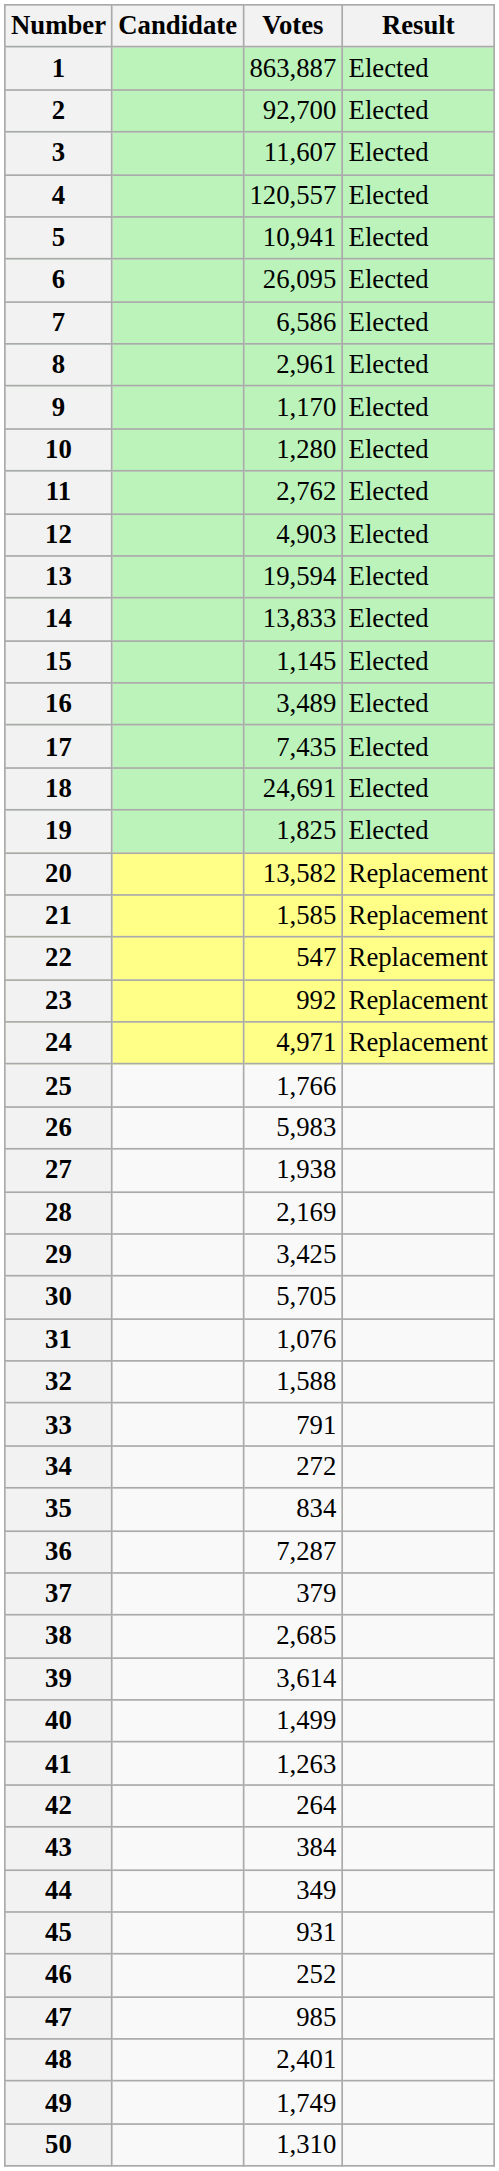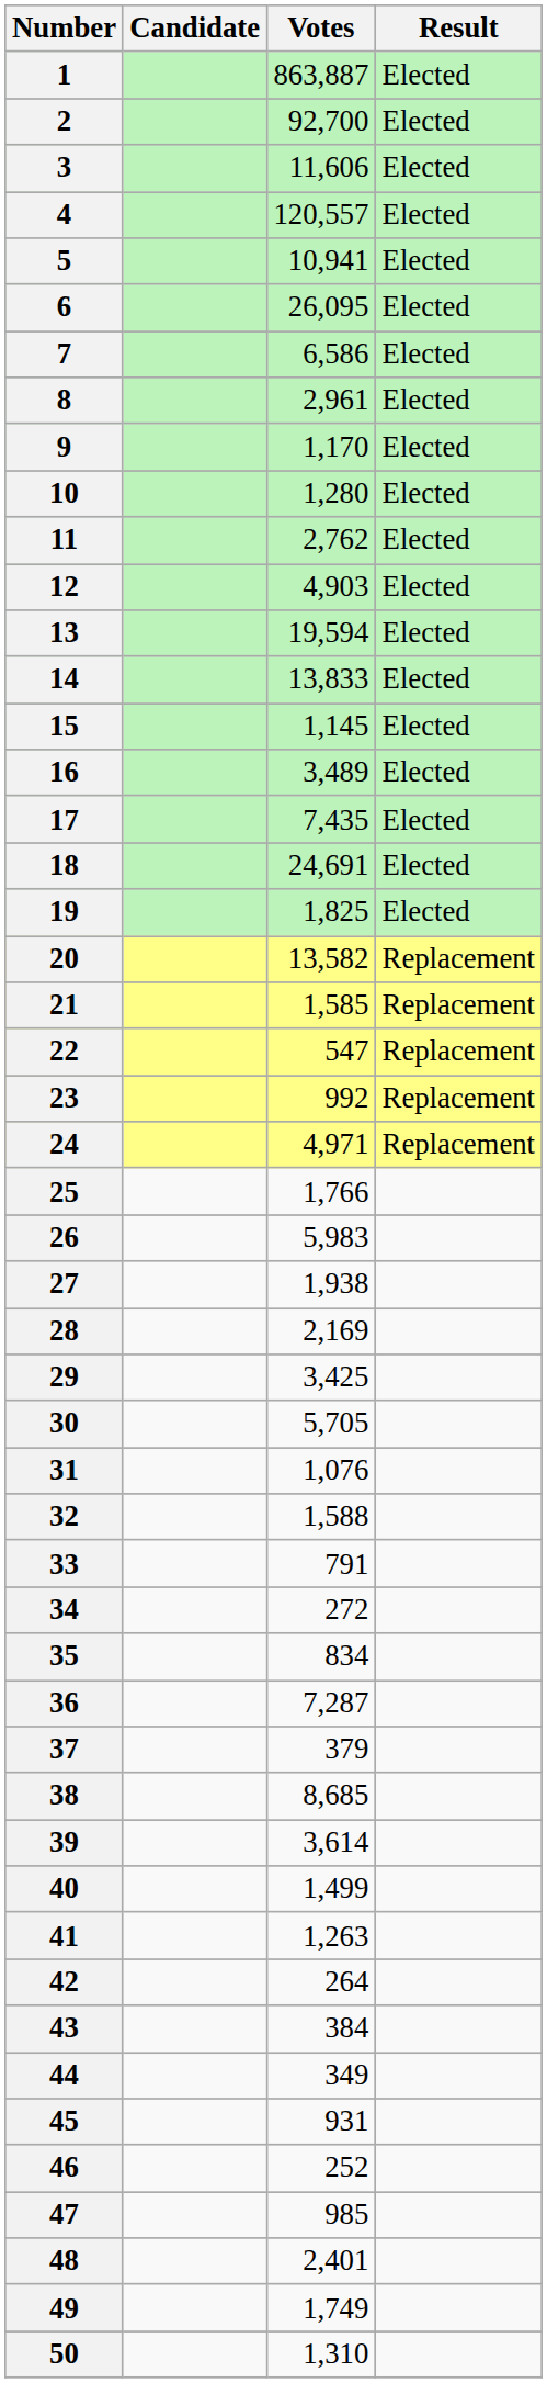3 | Votes: 11,607 -> 11,606
38 | Votes: 2,685 -> 8,685
